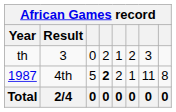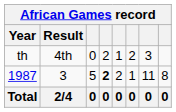th | Result: 3 -> 4th
1987 | Result: 4th -> 3
